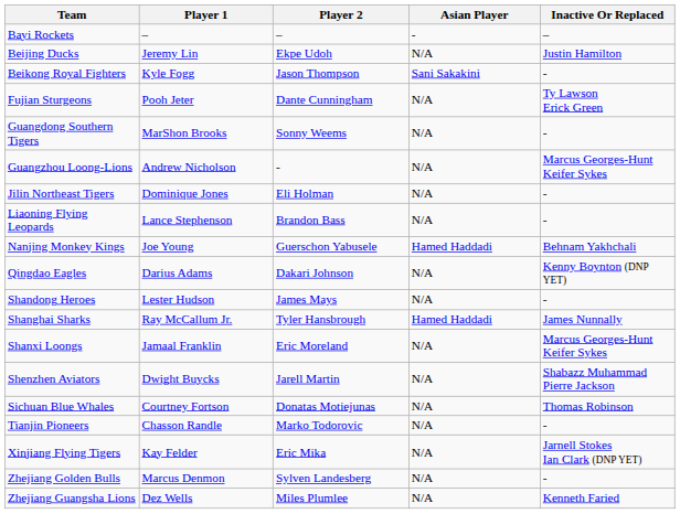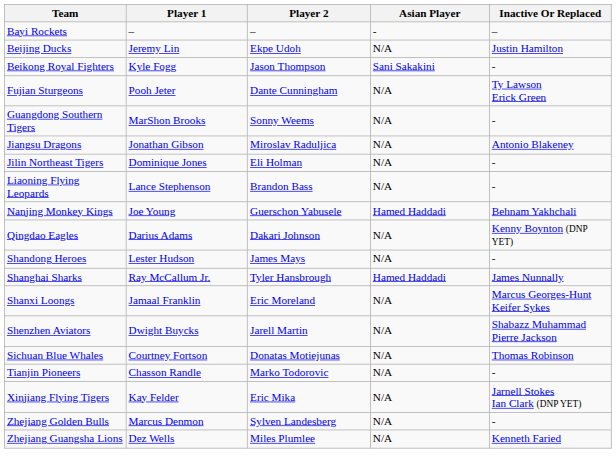- row: Guangzhou Loong-Lions | Andrew Nicholson | - | N/A | Marcus Georges-Hunt Keifer Sykes
+ row: Jiangsu Dragons | Jonathan Gibson | Miroslav Raduljica | N/A | Antonio Blakeney
